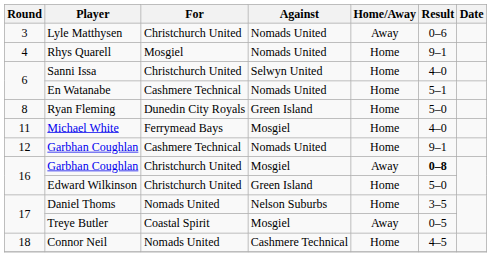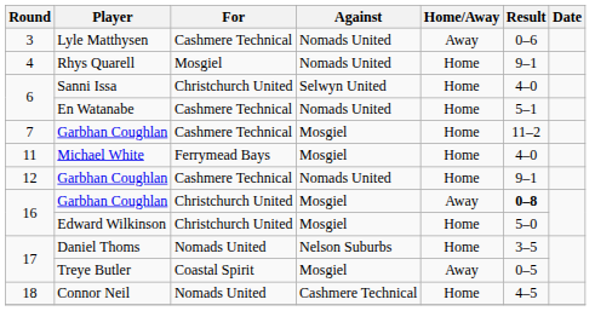Lyle Matthysen | For: Christchurch United -> Cashmere Technical
+ row: 7 | Garbhan Coughlan | Cashmere Technical | Mosgiel | Home | 11–2
- row: 8 | Ryan Fleming | Dunedin City Royals | Green Island | Home | 5–0
Edward Wilkinson | Against: Green Island -> Mosgiel
